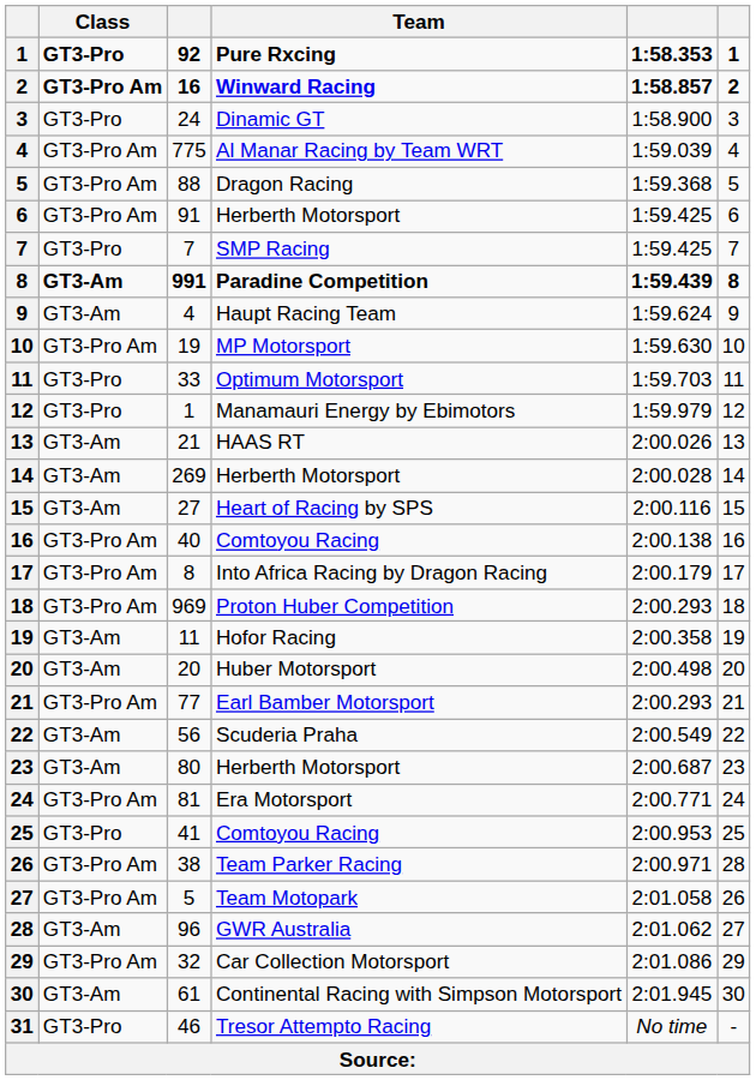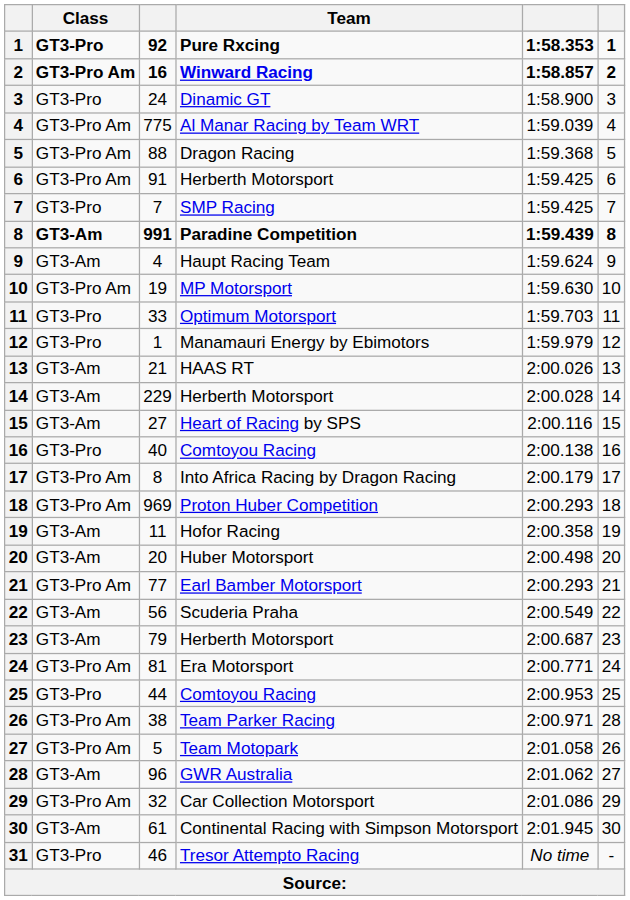14 / Herberth Motorsport | column 3: 269 -> 229
16 / Comtoyou Racing | Class: GT3-Pro Am -> GT3-Pro
23 / Herberth Motorsport | column 3: 80 -> 79
25 / Comtoyou Racing | column 3: 41 -> 44
